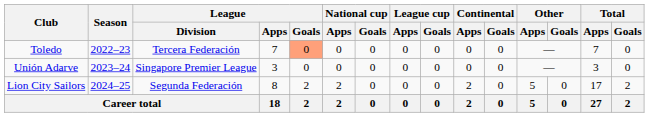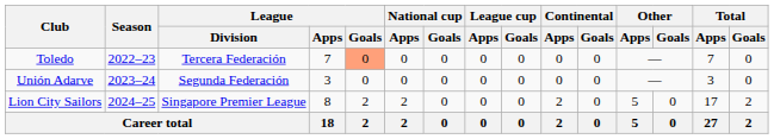Unión Adarve | League / Division: Singapore Premier League -> Segunda Federación
Lion City Sailors | League / Division: Segunda Federación -> Singapore Premier League
